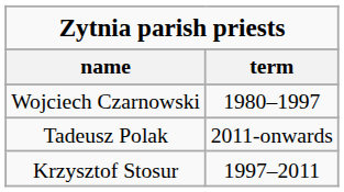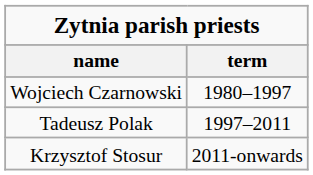Tadeusz Polak | term: 2011-onwards -> 1997–2011
Krzysztof Stosur | term: 1997–2011 -> 2011-onwards
